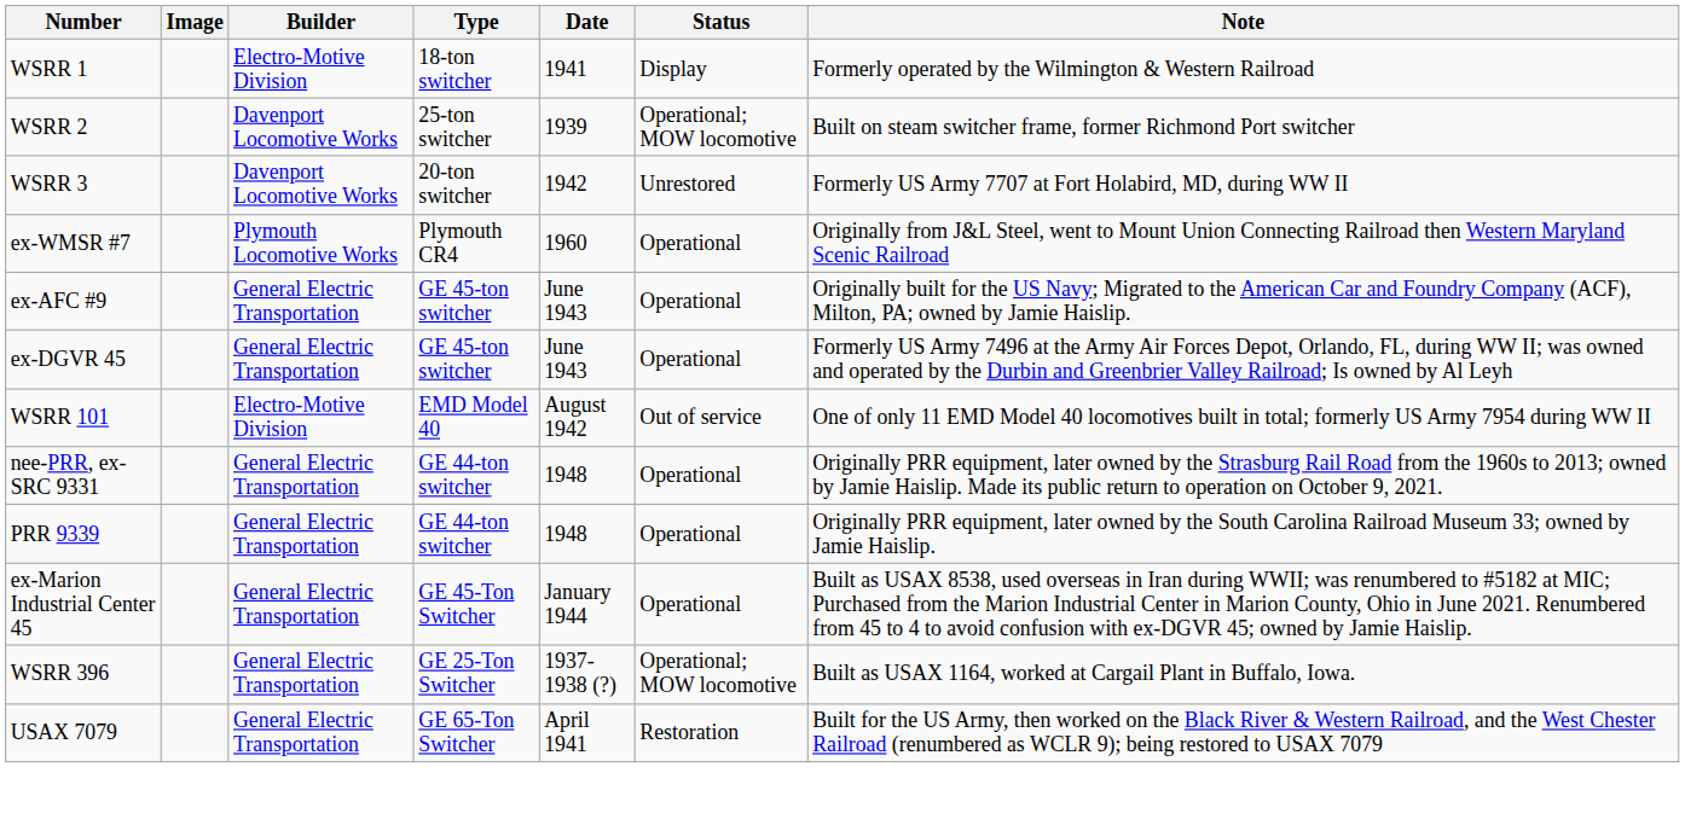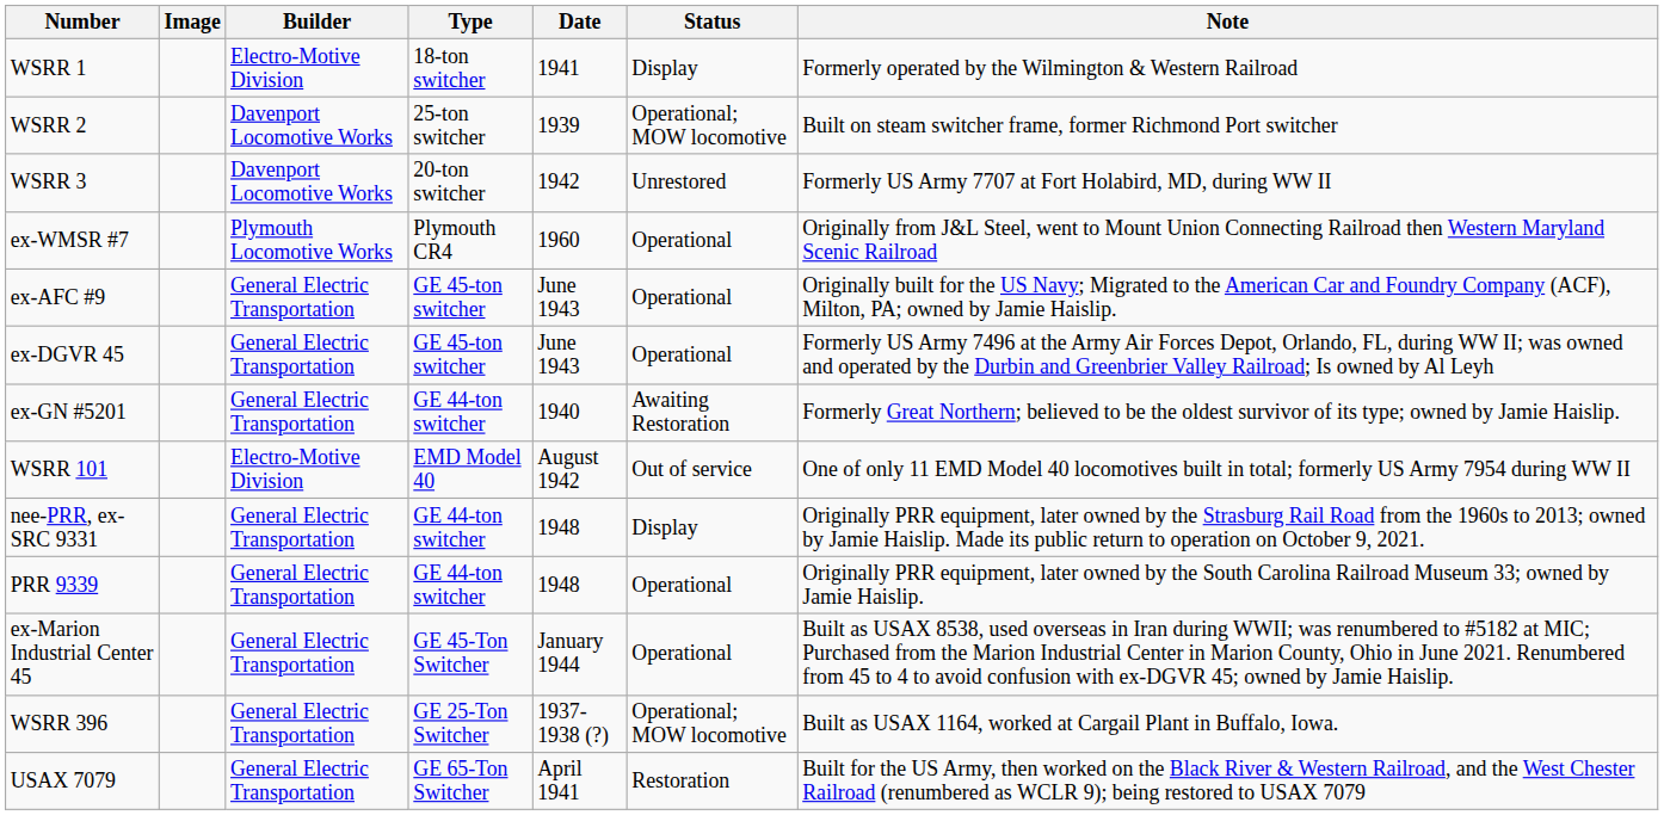+ row: ex-GN #5201 | General Electric Transportation | GE 44-ton switcher | 1940 | Awaiting Restoration | Formerly Great Northern; believed to be the oldest survivor of its type; owned by Jamie Haislip.
nee-PRR, ex- SRC 9331 | Status: Operational -> Display
